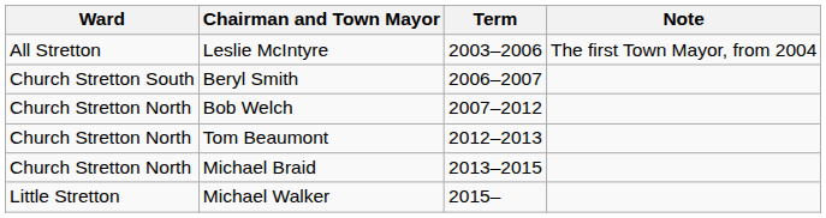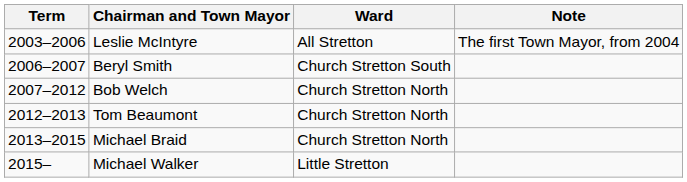columns swapped: Term <-> Ward
